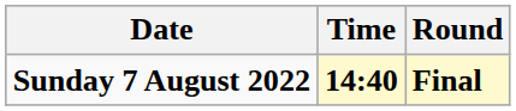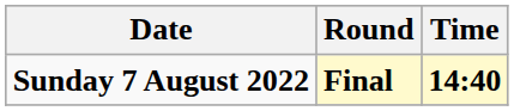columns swapped: Time <-> Round
